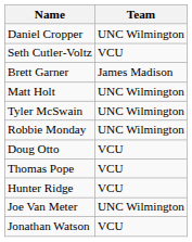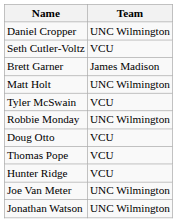Tyler McSwain | Team: UNC Wilmington -> VCU
Jonathan Watson | Team: VCU -> UNC Wilmington
